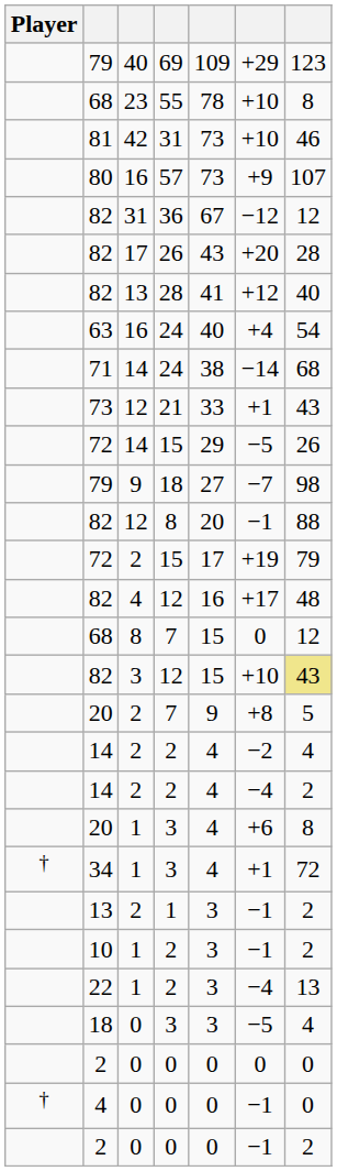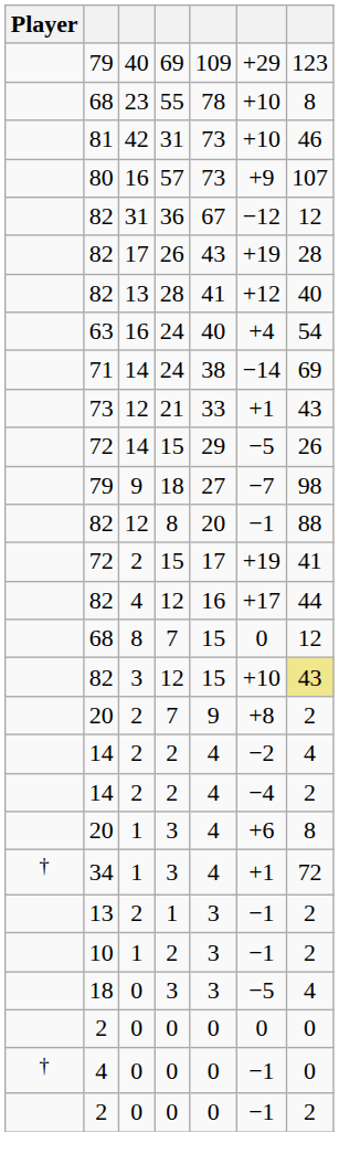82 / 17 | column 6: +20 -> +19
71 | column 7: 68 -> 69
72 / 2 | column 7: 79 -> 41
82 / 4 | column 7: 48 -> 44
20 / 2 | column 7: 5 -> 2
- row: 22 | 1 | 2 | 3 | −4 | 13
